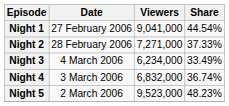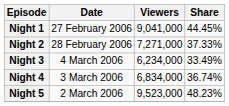Night 1 | Share: 44.54% -> 44.45%
Night 4 | Viewers: 6,832,000 -> 6,834,000
